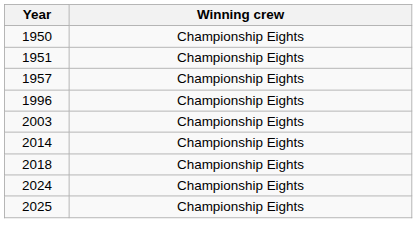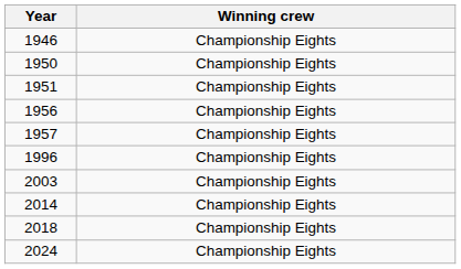+ row: 1946 | Championship Eights
+ row: 1956 | Championship Eights
- row: 2025 | Championship Eights
